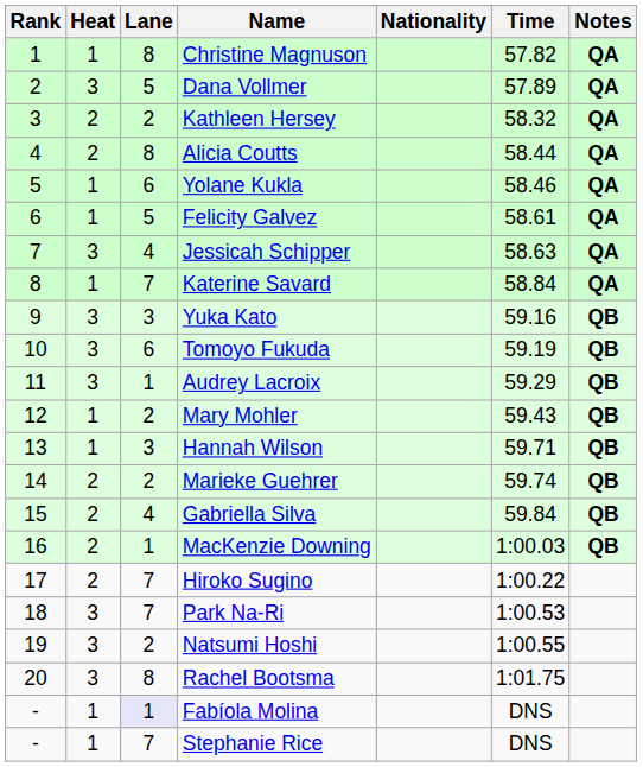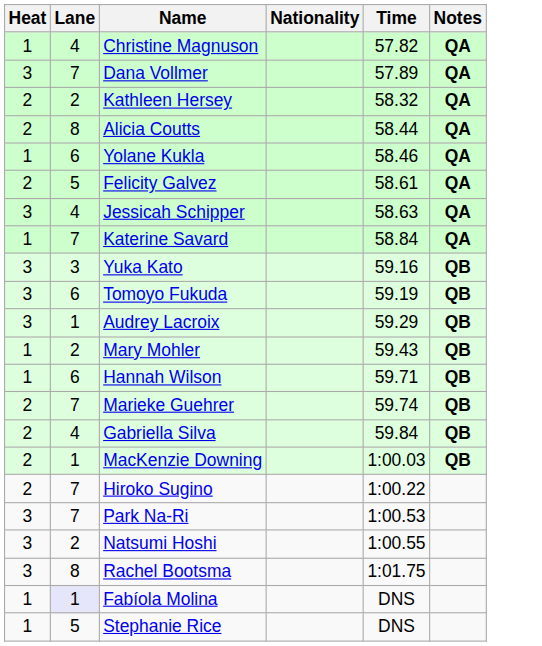- column: Rank | 1 | 2 | 3 | 4 | 5 | 6 | 7 | 8 | 9 | 10 | 11 | 12 | 13 | 14 | 15 | 16 | 17 | 18 | 19 | 20 | - | -
Christine Magnuson | Lane: 8 -> 4
Dana Vollmer | Lane: 5 -> 7
Felicity Galvez | Heat: 1 -> 2
Hannah Wilson | Lane: 3 -> 6
Marieke Guehrer | Lane: 2 -> 7
Stephanie Rice | Lane: 7 -> 5
